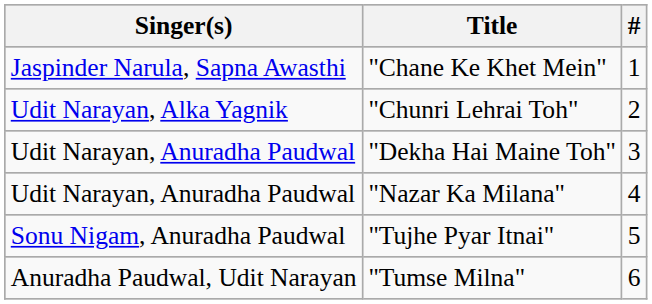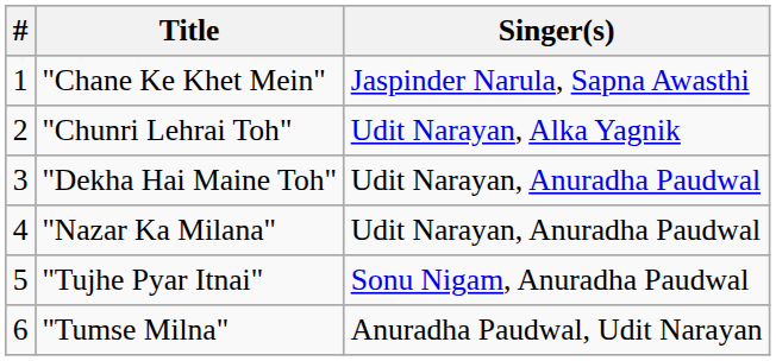columns swapped: # <-> Singer(s)
